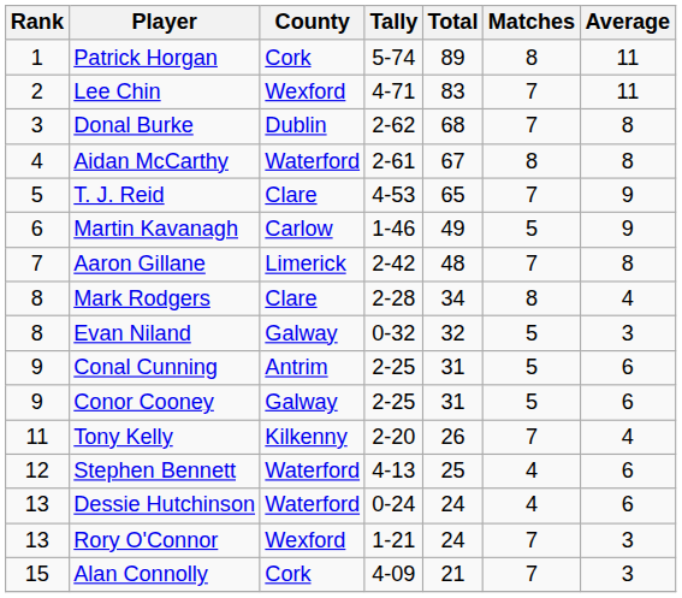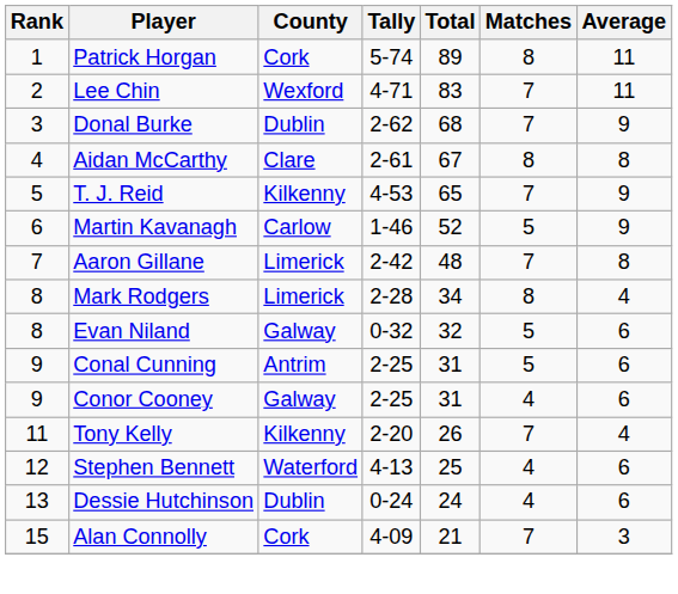Donal Burke | Average: 8 -> 9
Aidan McCarthy | County: Waterford -> Clare
T. J. Reid | County: Clare -> Kilkenny
Martin Kavanagh | Total: 49 -> 52
Mark Rodgers | County: Clare -> Limerick
Evan Niland | Average: 3 -> 6
Conor Cooney | Matches: 5 -> 4
Dessie Hutchinson | County: Waterford -> Dublin
- row: 13 | Rory O'Connor | Wexford | 1-21 | 24 | 7 | 3
